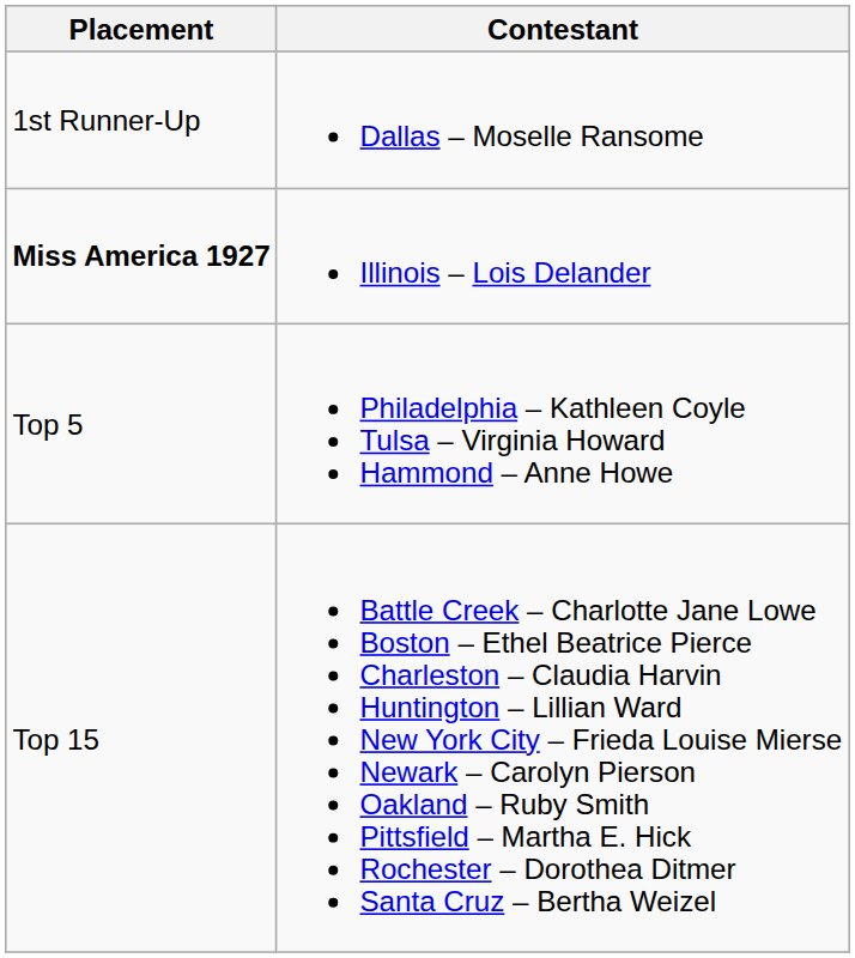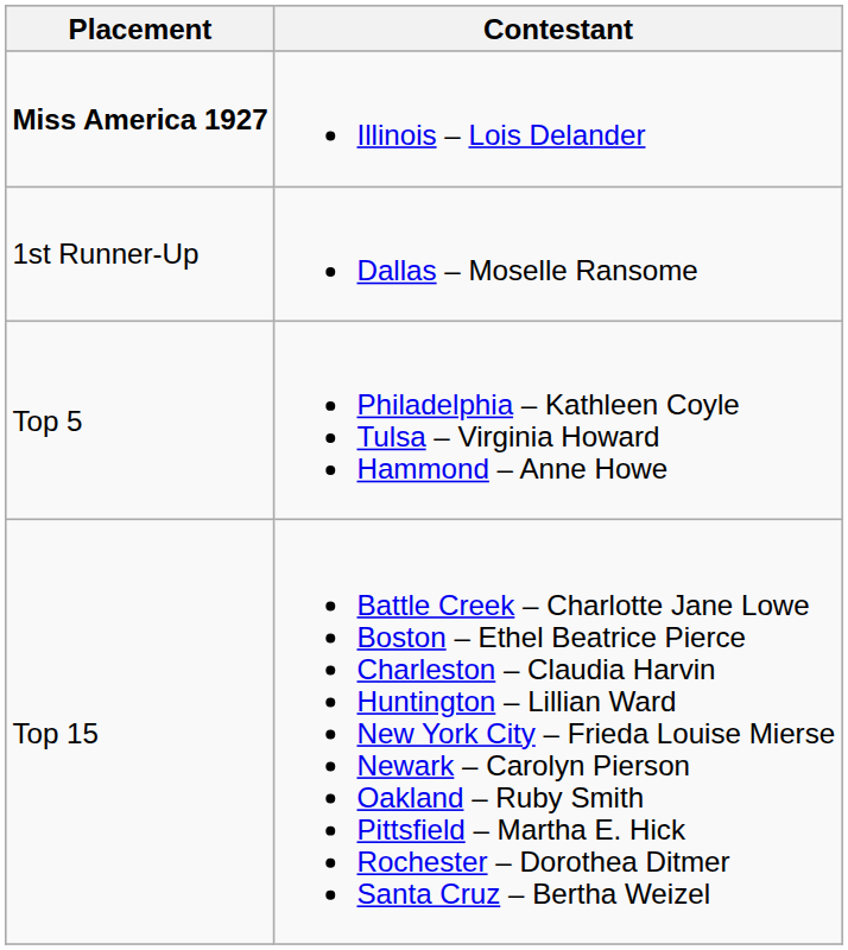rows swapped: Miss America 1927 <-> 1st Runner-Up
